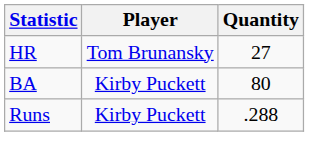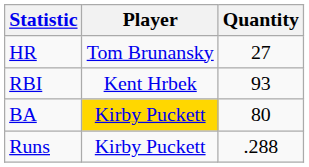+ row: RBI | Kent Hrbek | 93
BA | Player: no background -> gold background
